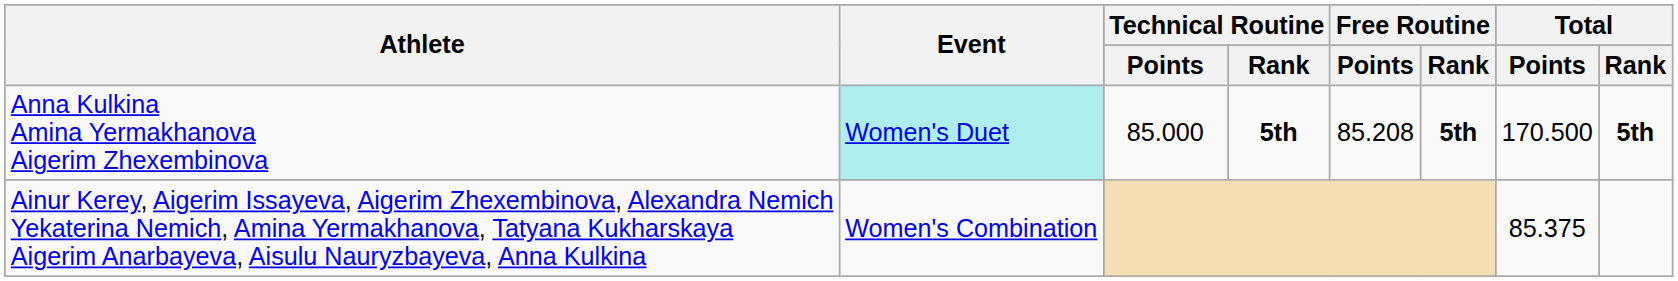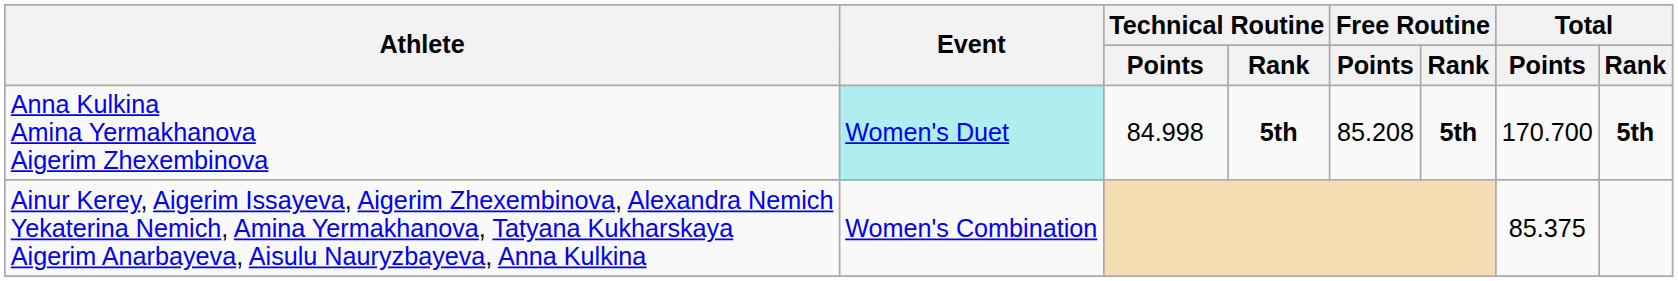Anna Kulkina Amina Yermakhanova Aigerim Zhexembinova | Technical Routine / Points: 85.000 -> 84.998
Anna Kulkina Amina Yermakhanova Aigerim Zhexembinova | Total / Points: 170.500 -> 170.700
